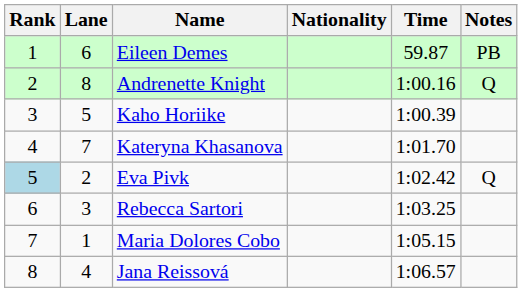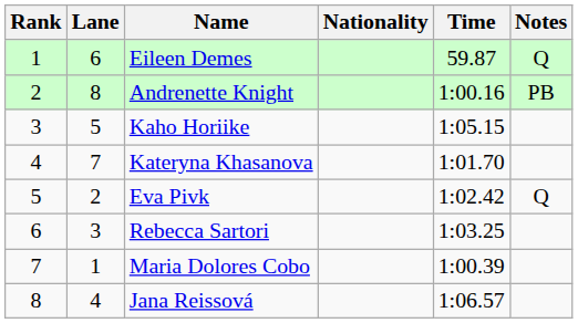Eileen Demes | Notes: PB -> Q
Andrenette Knight | Notes: Q -> PB
Kaho Horiike | Time: 1:00.39 -> 1:05.15
Eva Pivk | Rank: lightblue background -> no background
Maria Dolores Cobo | Time: 1:05.15 -> 1:00.39
